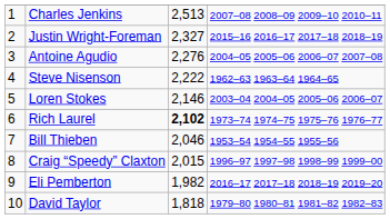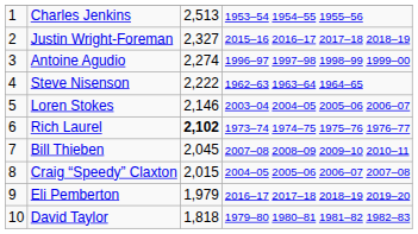Charles Jenkins | column 4: 2007–08 2008–09 2009–10 2010–11 -> 1953–54 1954–55 1955–56
Antoine Agudio | column 3: 2,276 -> 2,274
Antoine Agudio | column 4: 2004–05 2005–06 2006–07 2007–08 -> 1996–97 1997–98 1998–99 1999–00
Bill Thieben | column 3: 2,046 -> 2,045
Bill Thieben | column 4: 1953–54 1954–55 1955–56 -> 2007–08 2008–09 2009–10 2010–11
Craig “Speedy” Claxton | column 4: 1996–97 1997–98 1998–99 1999–00 -> 2004–05 2005–06 2006–07 2007–08
Eli Pemberton | column 3: 1,982 -> 1,979
